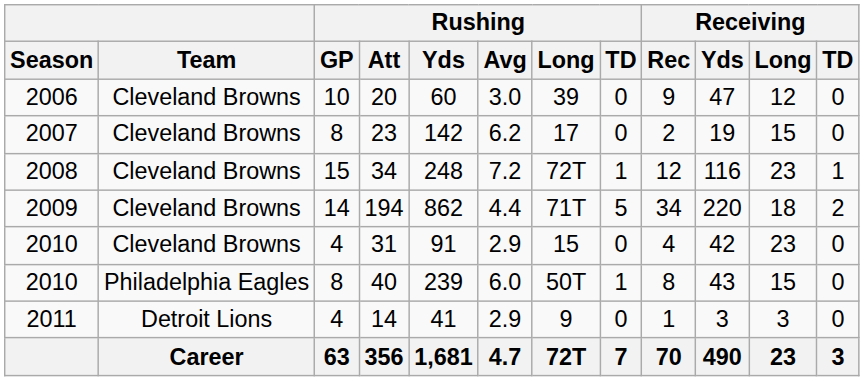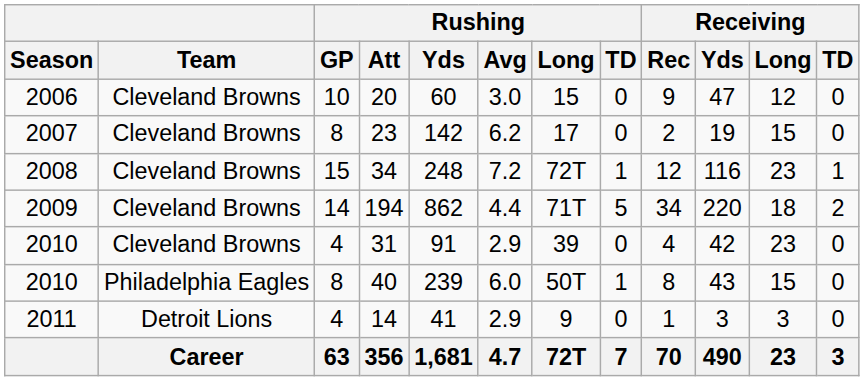20 | Rushing / Long: 39 -> 15
31 | Rushing / Long: 15 -> 39
